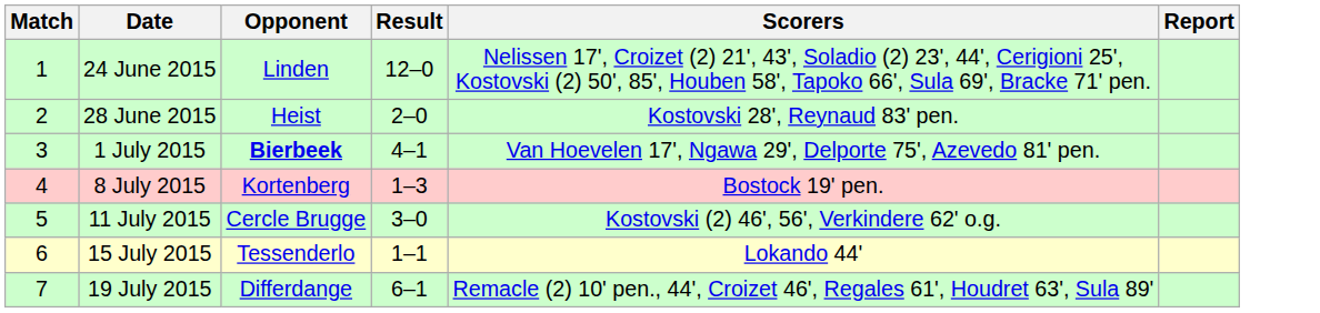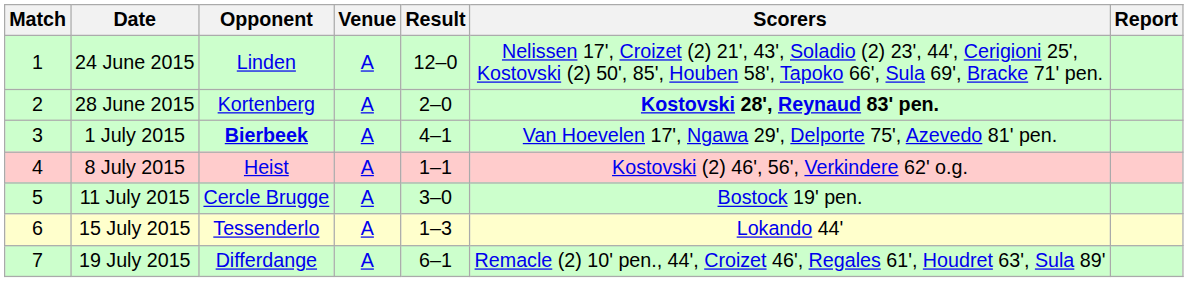+ column: Venue | A | A | A | A | A | A | A
28 June 2015 | Opponent: Heist -> Kortenberg
28 June 2015 | Scorers: normal -> bold
8 July 2015 | Opponent: Kortenberg -> Heist
8 July 2015 | Result: 1–3 -> 1–1
8 July 2015 | Scorers: Bostock 19' pen. -> Kostovski (2) 46', 56', Verkindere 62' o.g.
11 July 2015 | Scorers: Kostovski (2) 46', 56', Verkindere 62' o.g. -> Bostock 19' pen.
15 July 2015 | Result: 1–1 -> 1–3
